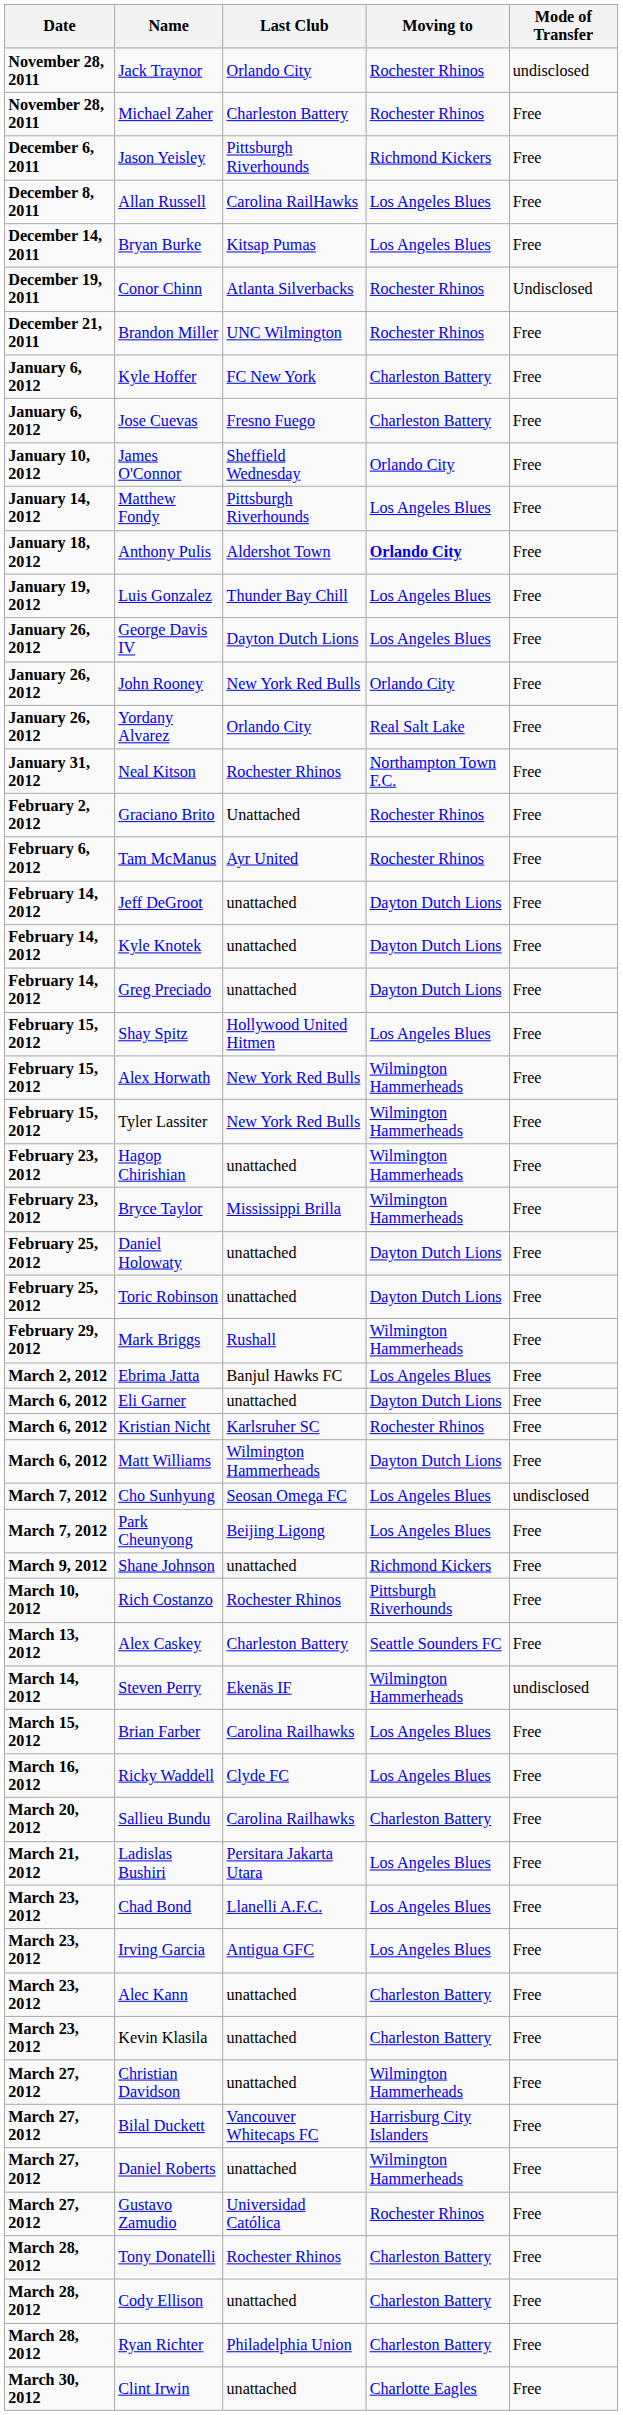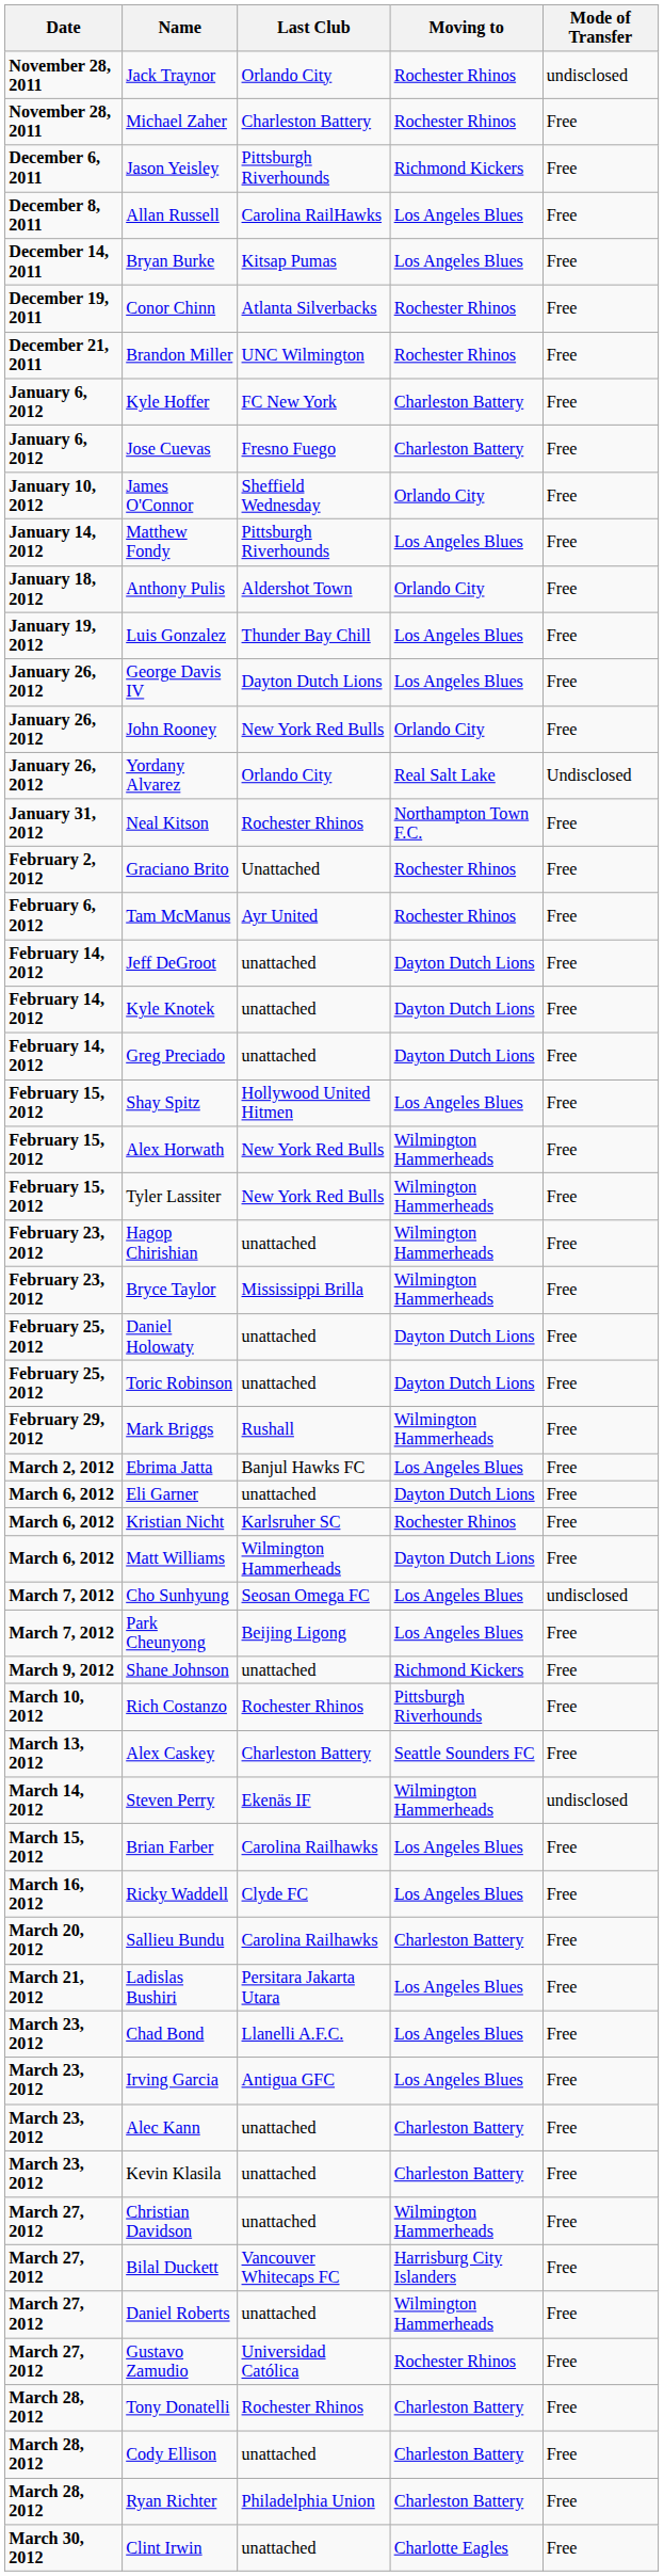Conor Chinn | Mode of Transfer: Undisclosed -> Free
Anthony Pulis | Moving to: bold -> normal
Yordany Alvarez | Mode of Transfer: Free -> Undisclosed
